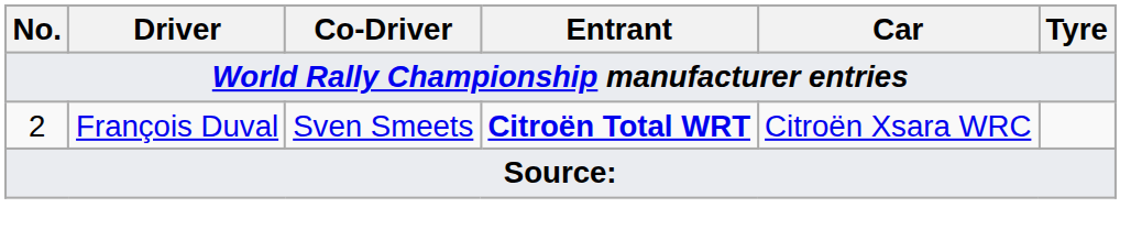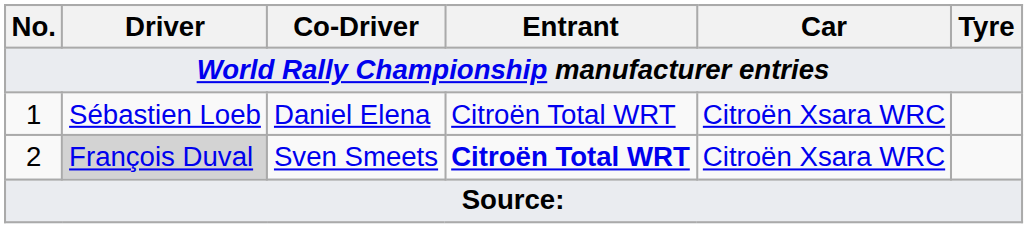+ row: 1 | Sébastien Loeb | Daniel Elena | Citroën Total WRT | Citroën Xsara WRC
2 | Driver: no background -> lightgrey background
